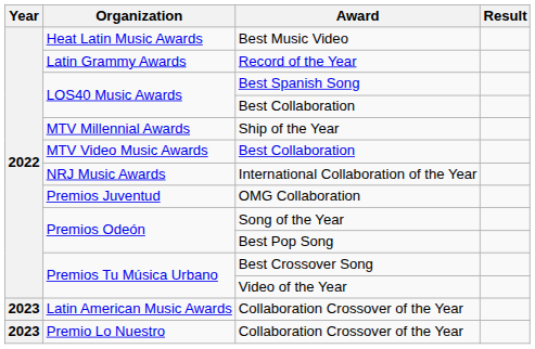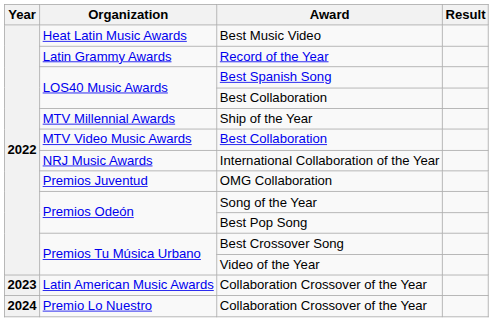Premio Lo Nuestro / Collaboration Crossover of the Year | Year: 2023 -> 2024
